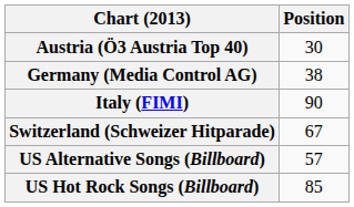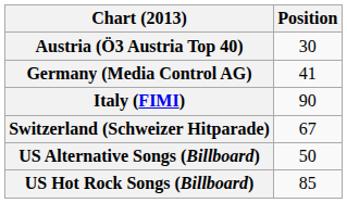Germany (Media Control AG) | Position: 38 -> 41
US Alternative Songs (Billboard) | Position: 57 -> 50
